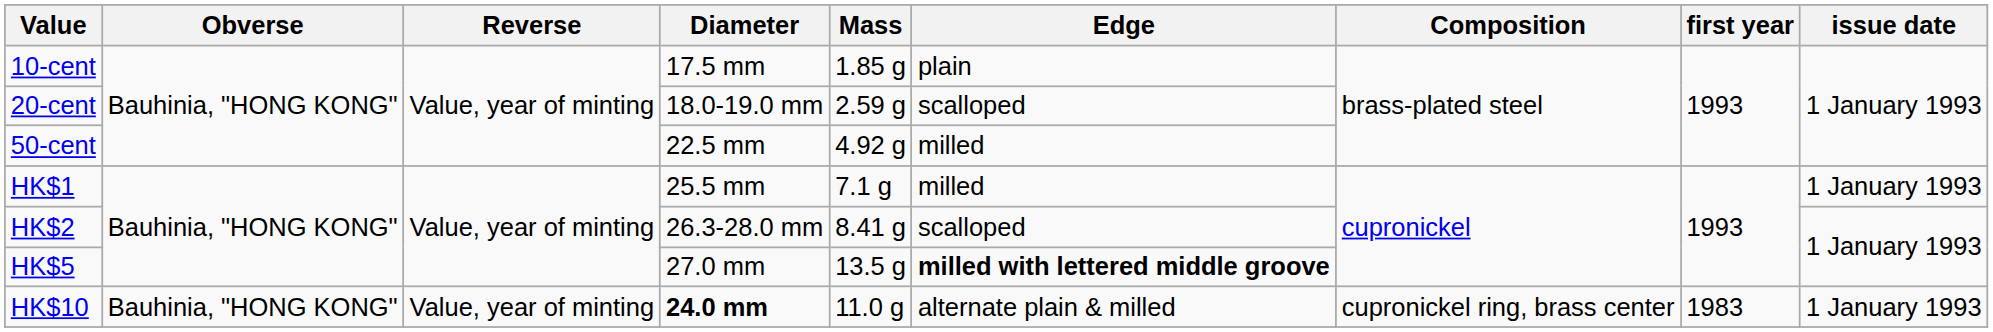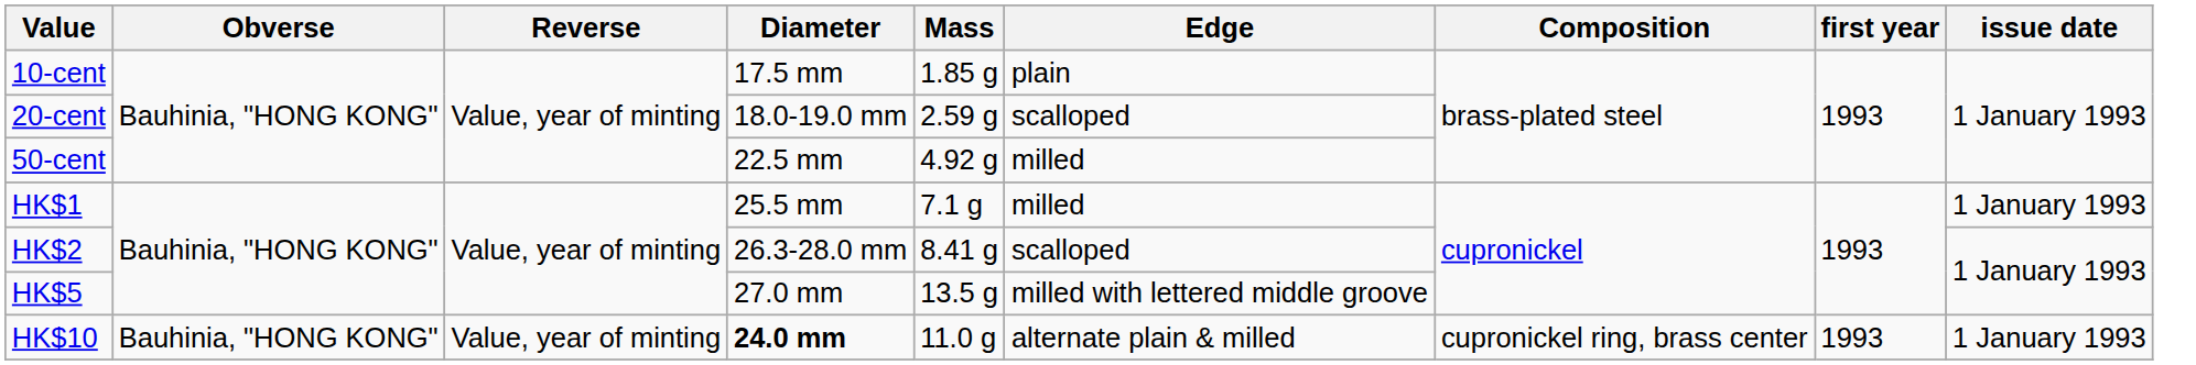HK$5 | Edge: bold -> normal
HK$10 | first year: 1983 -> 1993
